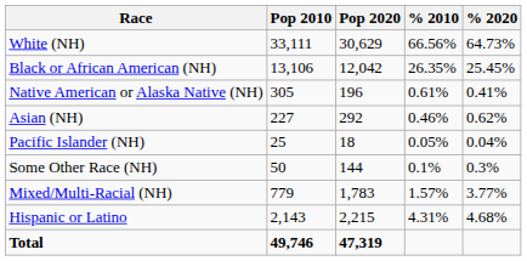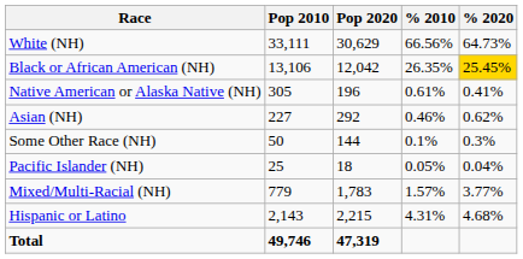Black or African American (NH) | % 2020: no background -> gold background
rows swapped: Pacific Islander (NH) <-> Some Other Race (NH)
